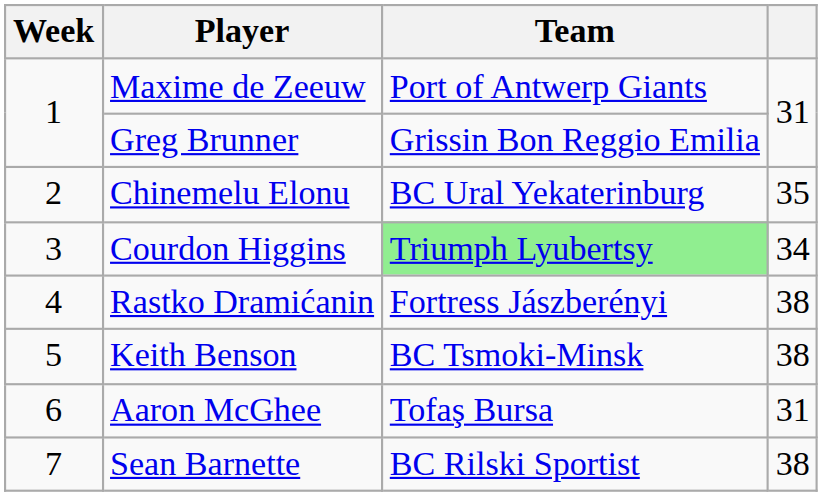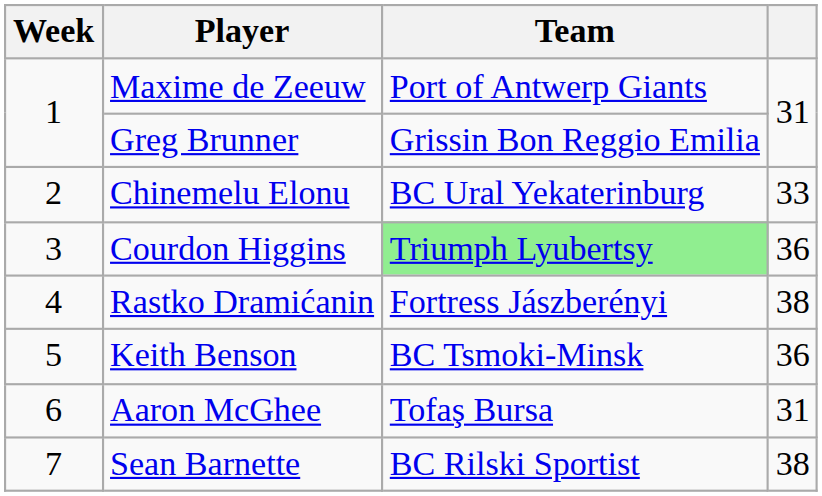Chinemelu Elonu | column 4: 35 -> 33
Courdon Higgins | column 4: 34 -> 36
Keith Benson | column 4: 38 -> 36
